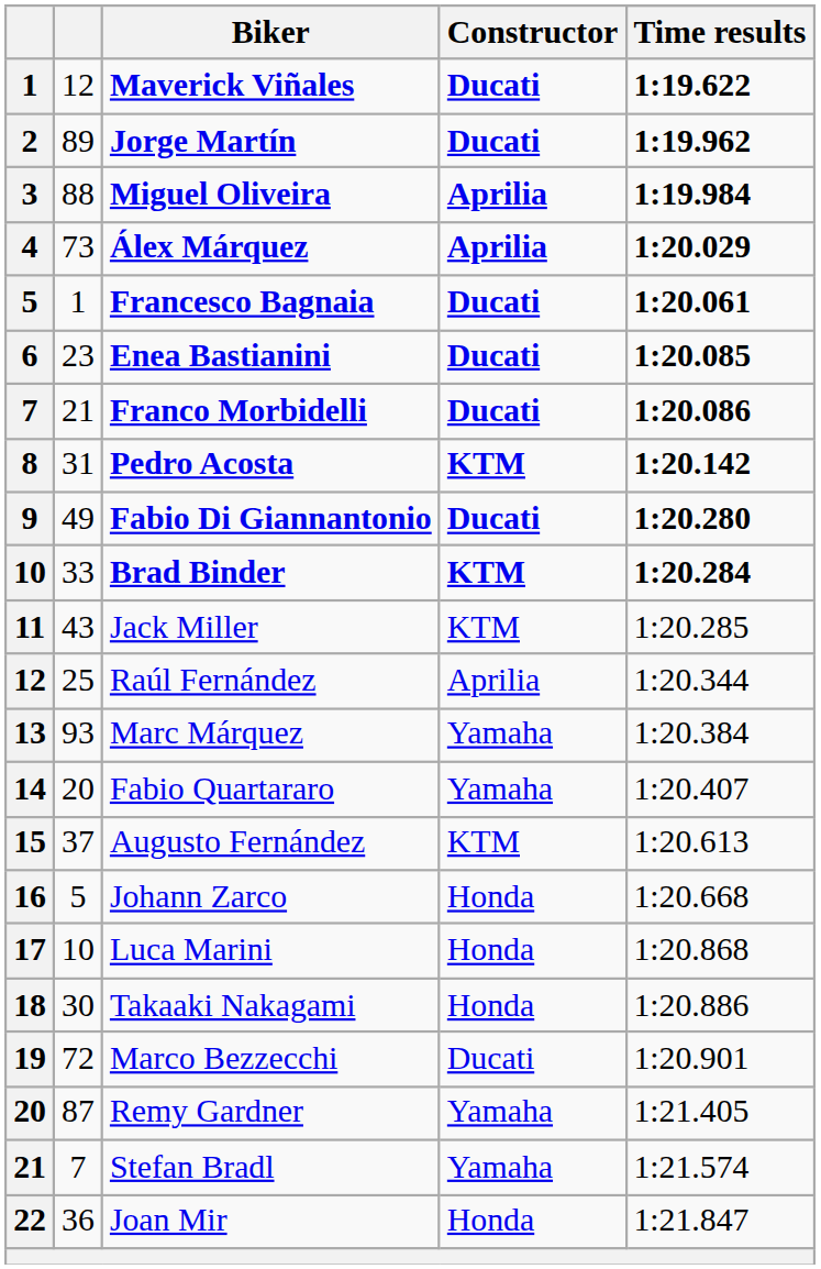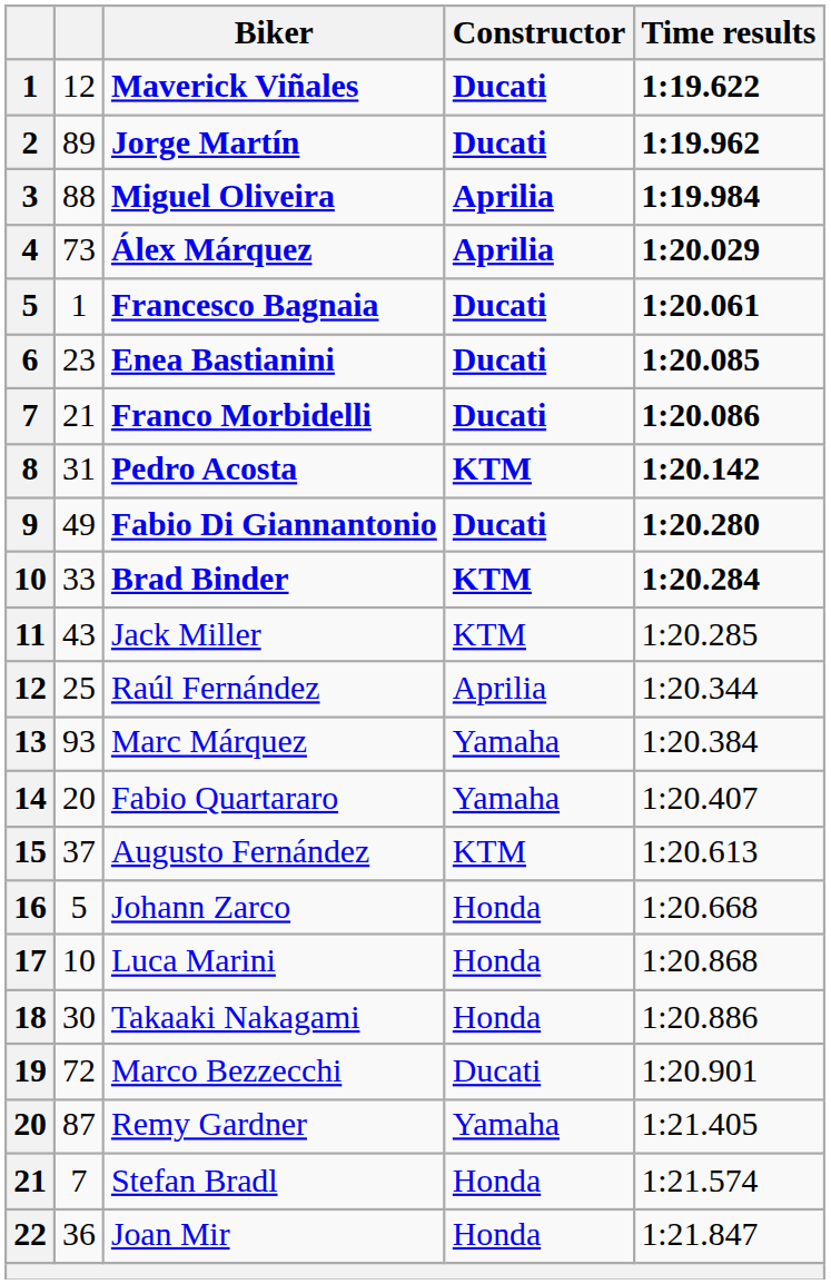Stefan Bradl | Constructor: Yamaha -> Honda
